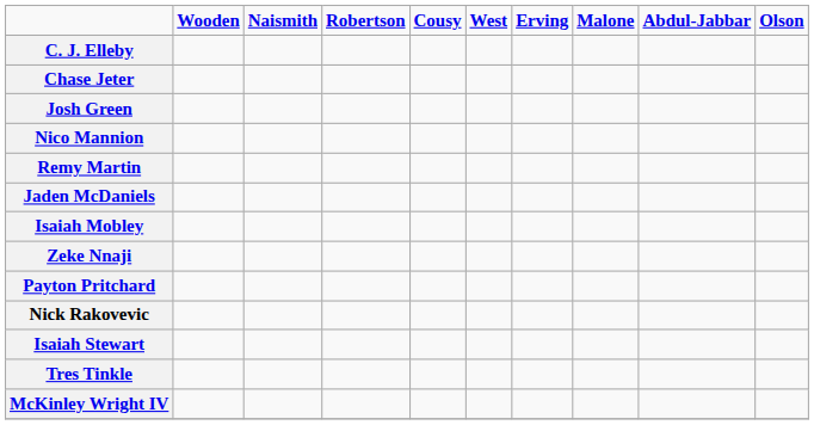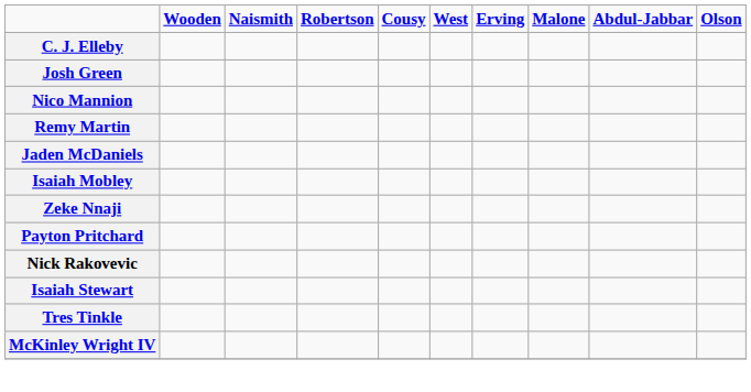- row: Chase Jeter
